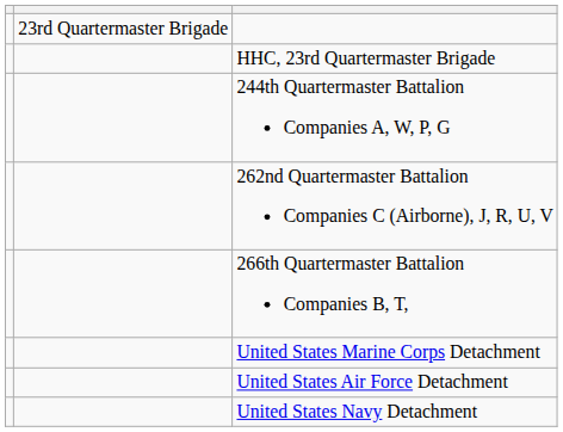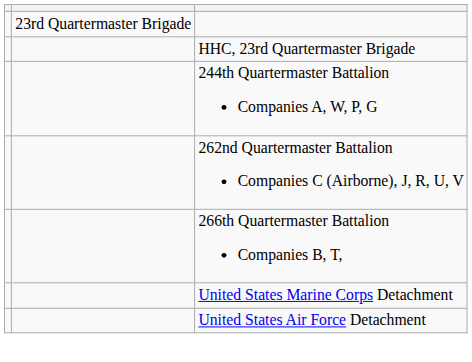- row: United States Navy Detachment
